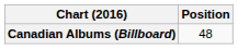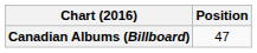Canadian Albums (Billboard) | Position: 48 -> 47
